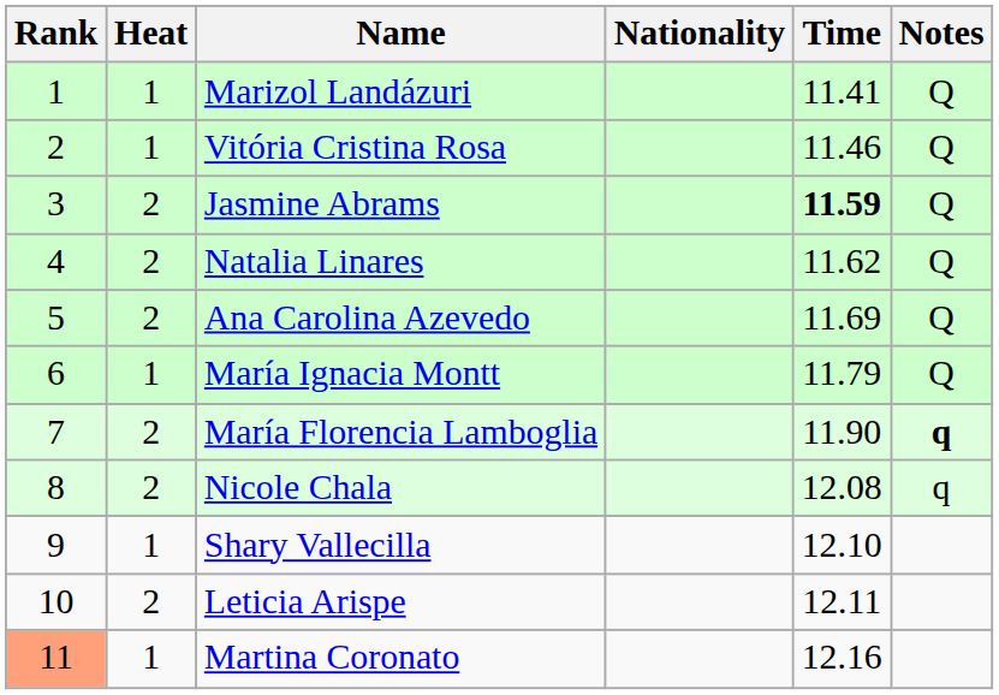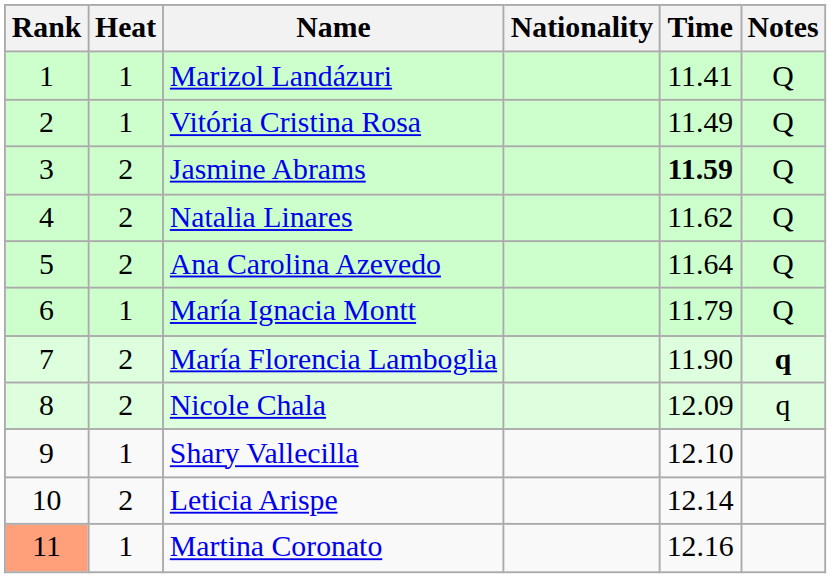Vitória Cristina Rosa | Time: 11.46 -> 11.49
Ana Carolina Azevedo | Time: 11.69 -> 11.64
Nicole Chala | Time: 12.08 -> 12.09
Leticia Arispe | Time: 12.11 -> 12.14
